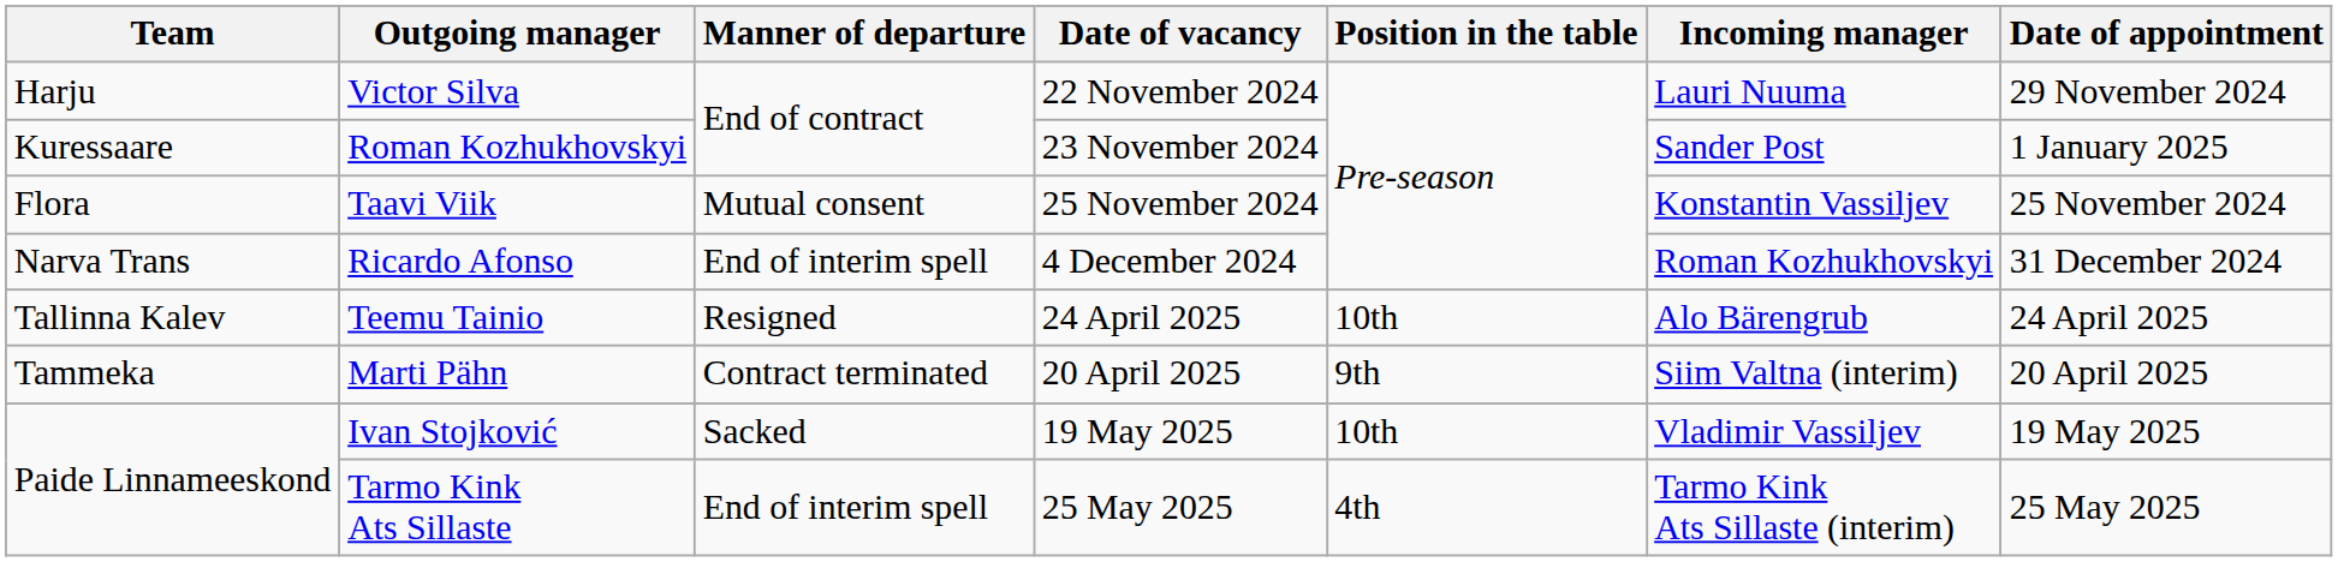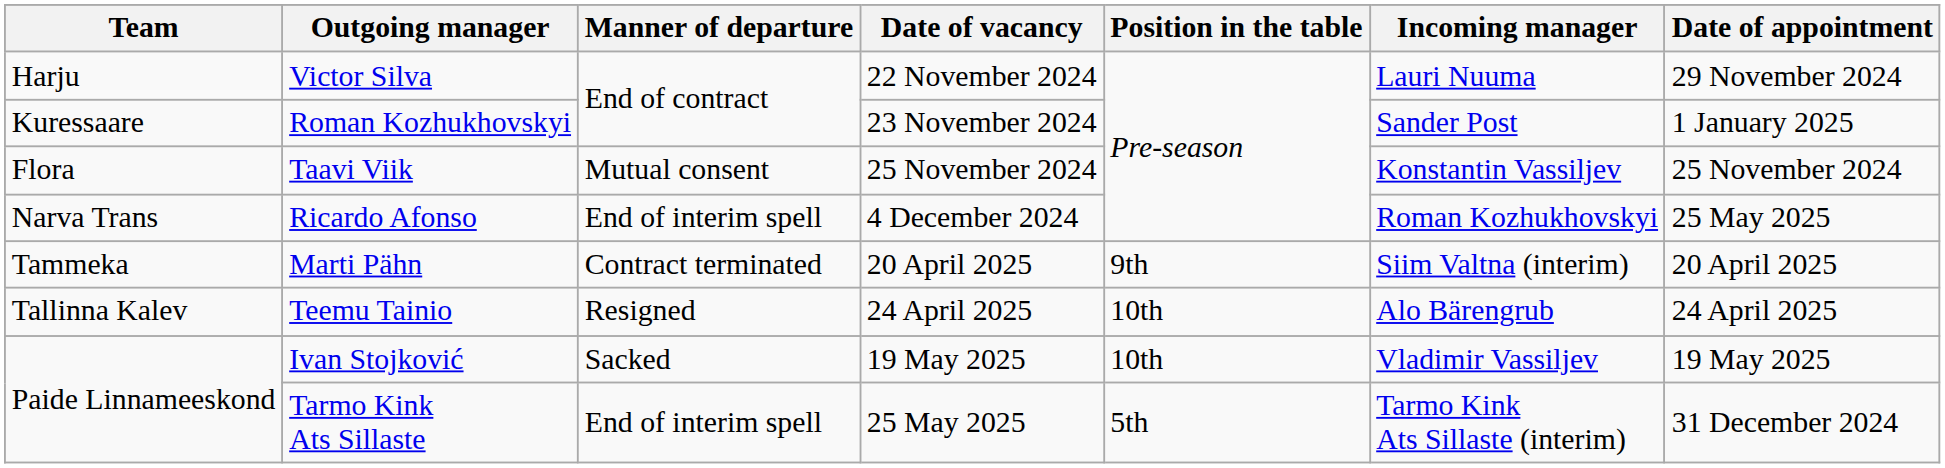Ricardo Afonso | Date of appointment: 31 December 2024 -> 25 May 2025
rows swapped: Marti Pähn <-> Teemu Tainio
Tarmo Kink Ats Sillaste | Position in the table: 4th -> 5th
Tarmo Kink Ats Sillaste | Date of appointment: 25 May 2025 -> 31 December 2024
